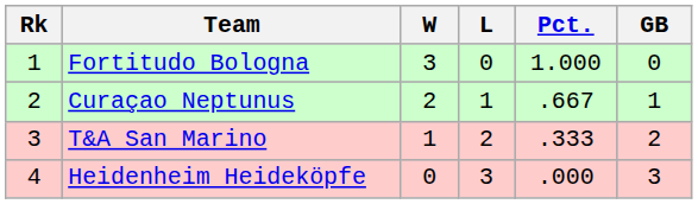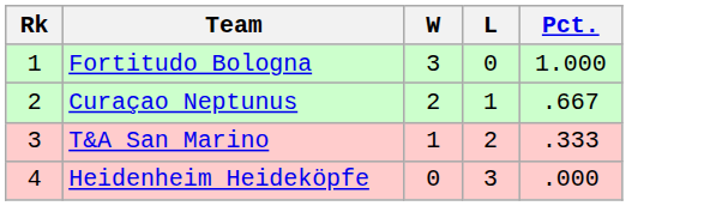- column: GB | 0 | 1 | 2 | 3
